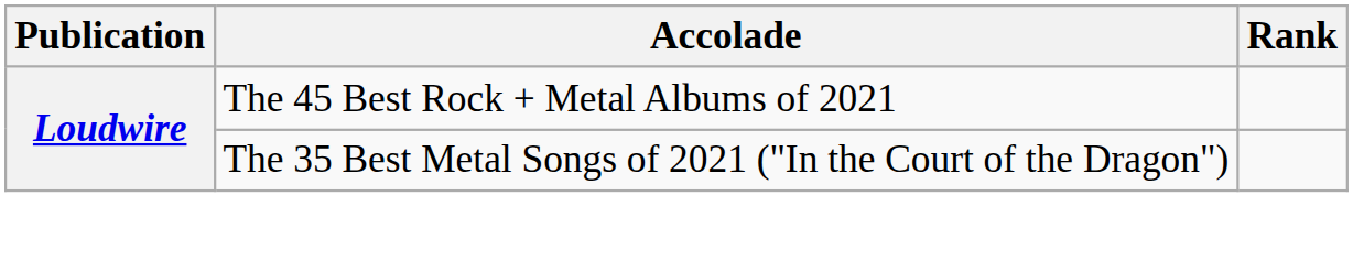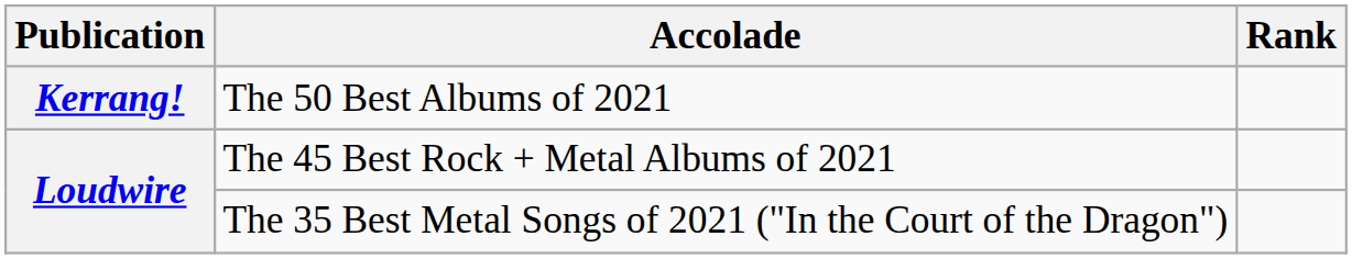+ row: Kerrang! | The 50 Best Albums of 2021
